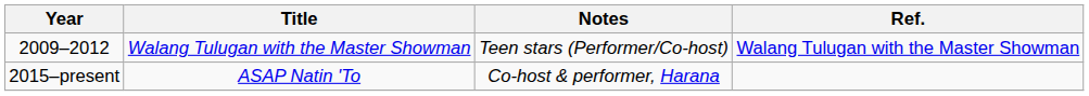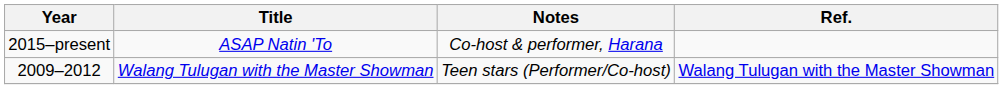rows swapped: 2009–2012 <-> 2015–present
